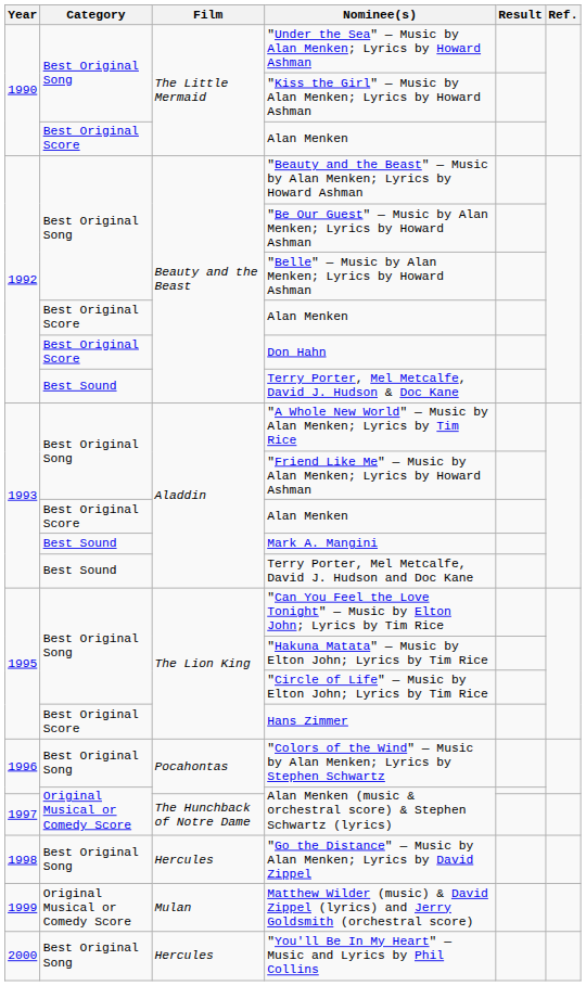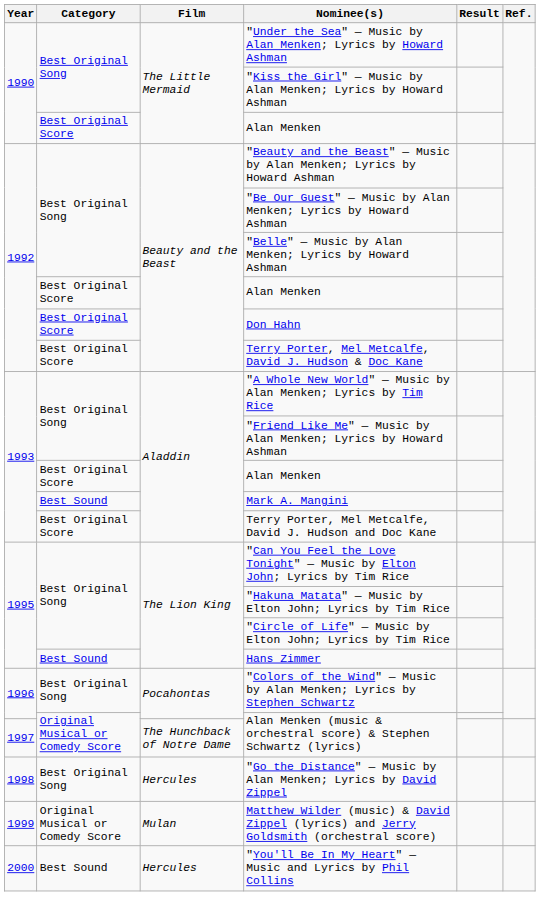Terry Porter, Mel Metcalfe, David J. Hudson & Doc Kane | Category: Best Sound -> Best Original Score
Terry Porter, Mel Metcalfe, David J. Hudson and Doc Kane | Category: Best Sound -> Best Original Score
Hans Zimmer | Category: Best Original Score -> Best Sound
"You'll Be In My Heart" — Music and Lyrics by Phil Collins | Category: Best Original Song -> Best Sound
